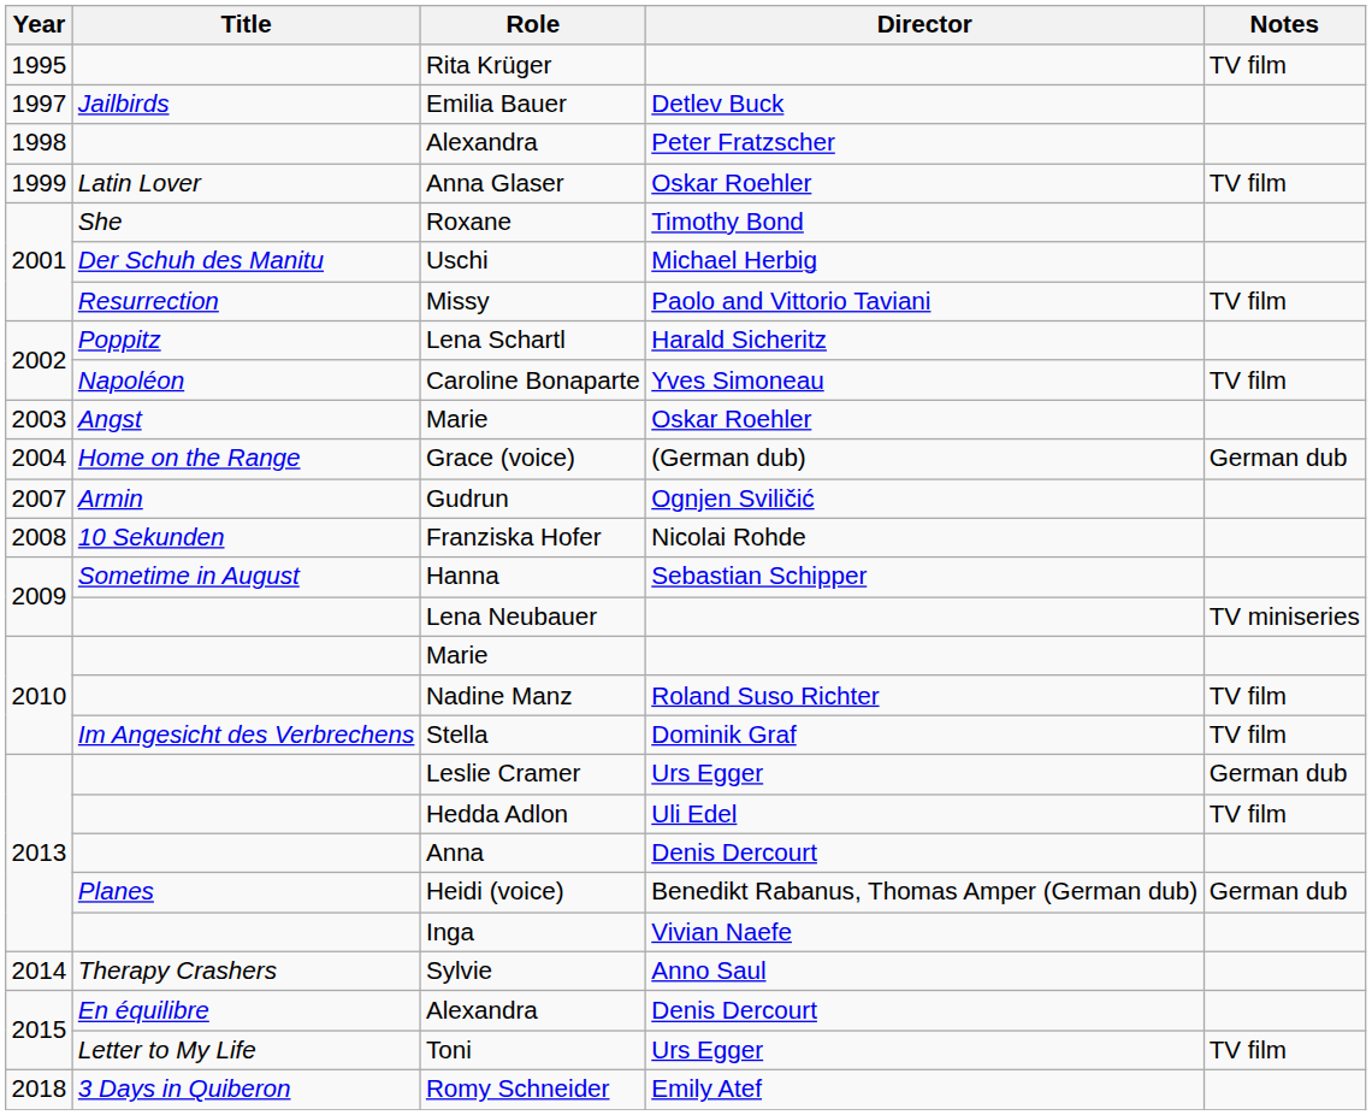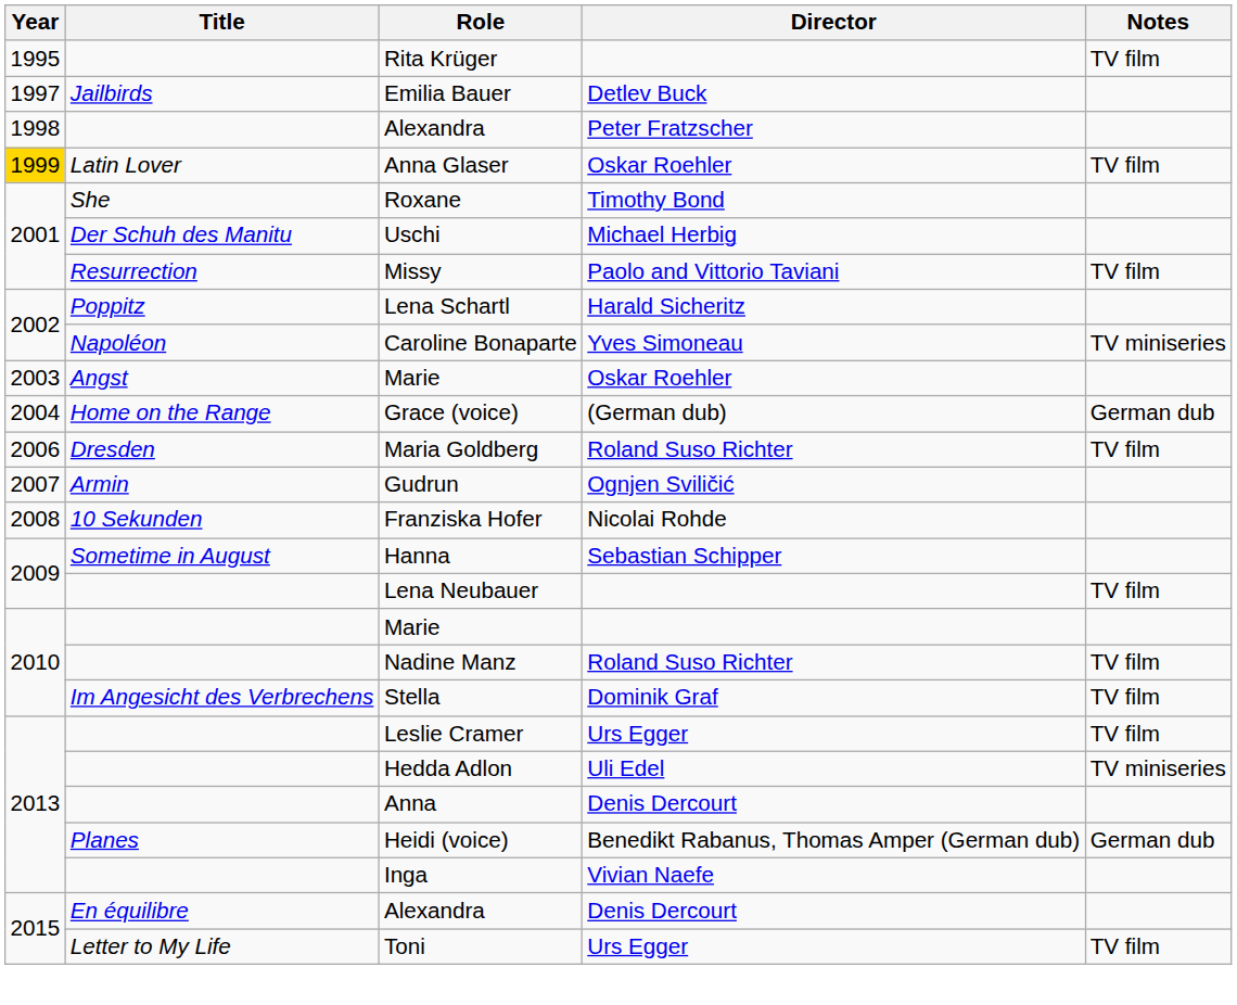Anna Glaser | Year: no background -> gold background
Caroline Bonaparte | Notes: TV film -> TV miniseries
+ row: 2006 | Dresden | Maria Goldberg | Roland Suso Richter | TV film
Lena Neubauer | Notes: TV miniseries -> TV film
Leslie Cramer | Notes: German dub -> TV film
Hedda Adlon | Notes: TV film -> TV miniseries
- row: 2014 | Therapy Crashers | Sylvie | Anno Saul
- row: 2018 | 3 Days in Quiberon | Romy Schneider | Emily Atef
